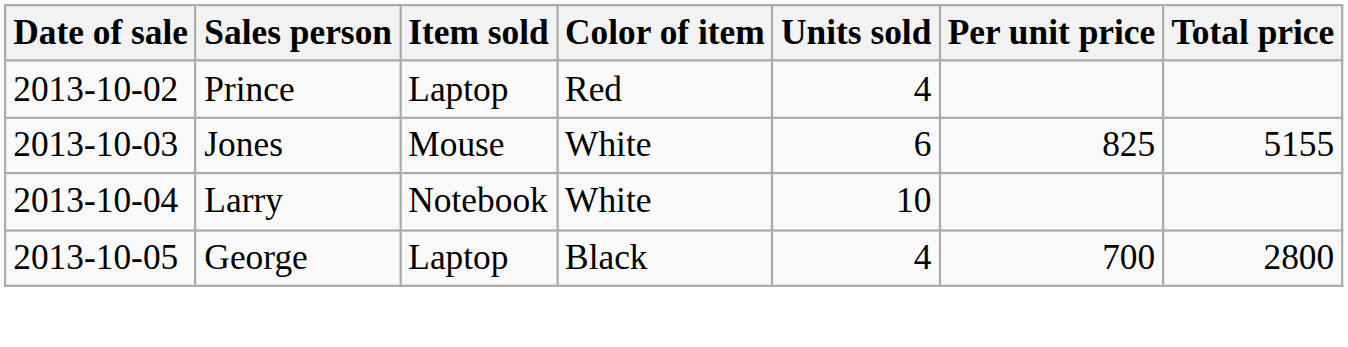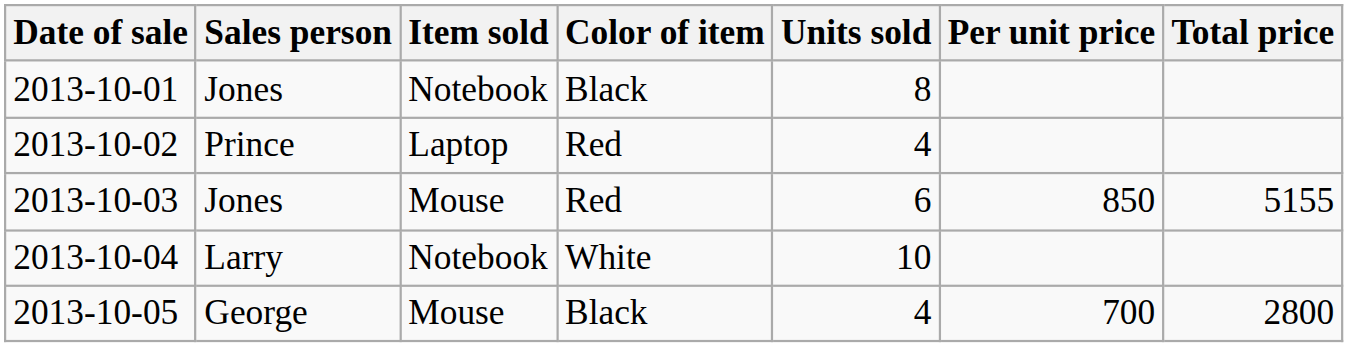+ row: 2013-10-01 | Jones | Notebook | Black | 8
2013-10-03 | Color of item: White -> Red
2013-10-03 | Per unit price: 825 -> 850
2013-10-05 | Item sold: Laptop -> Mouse
